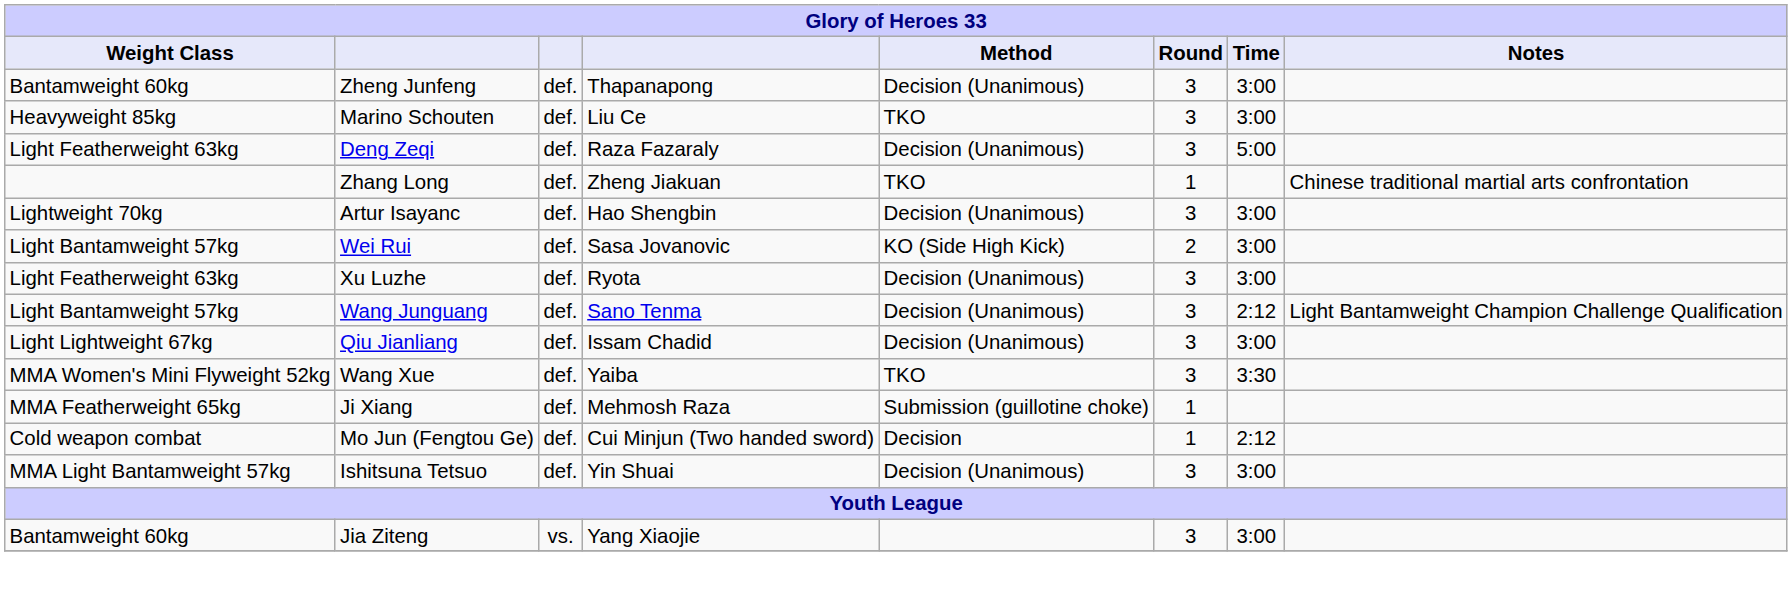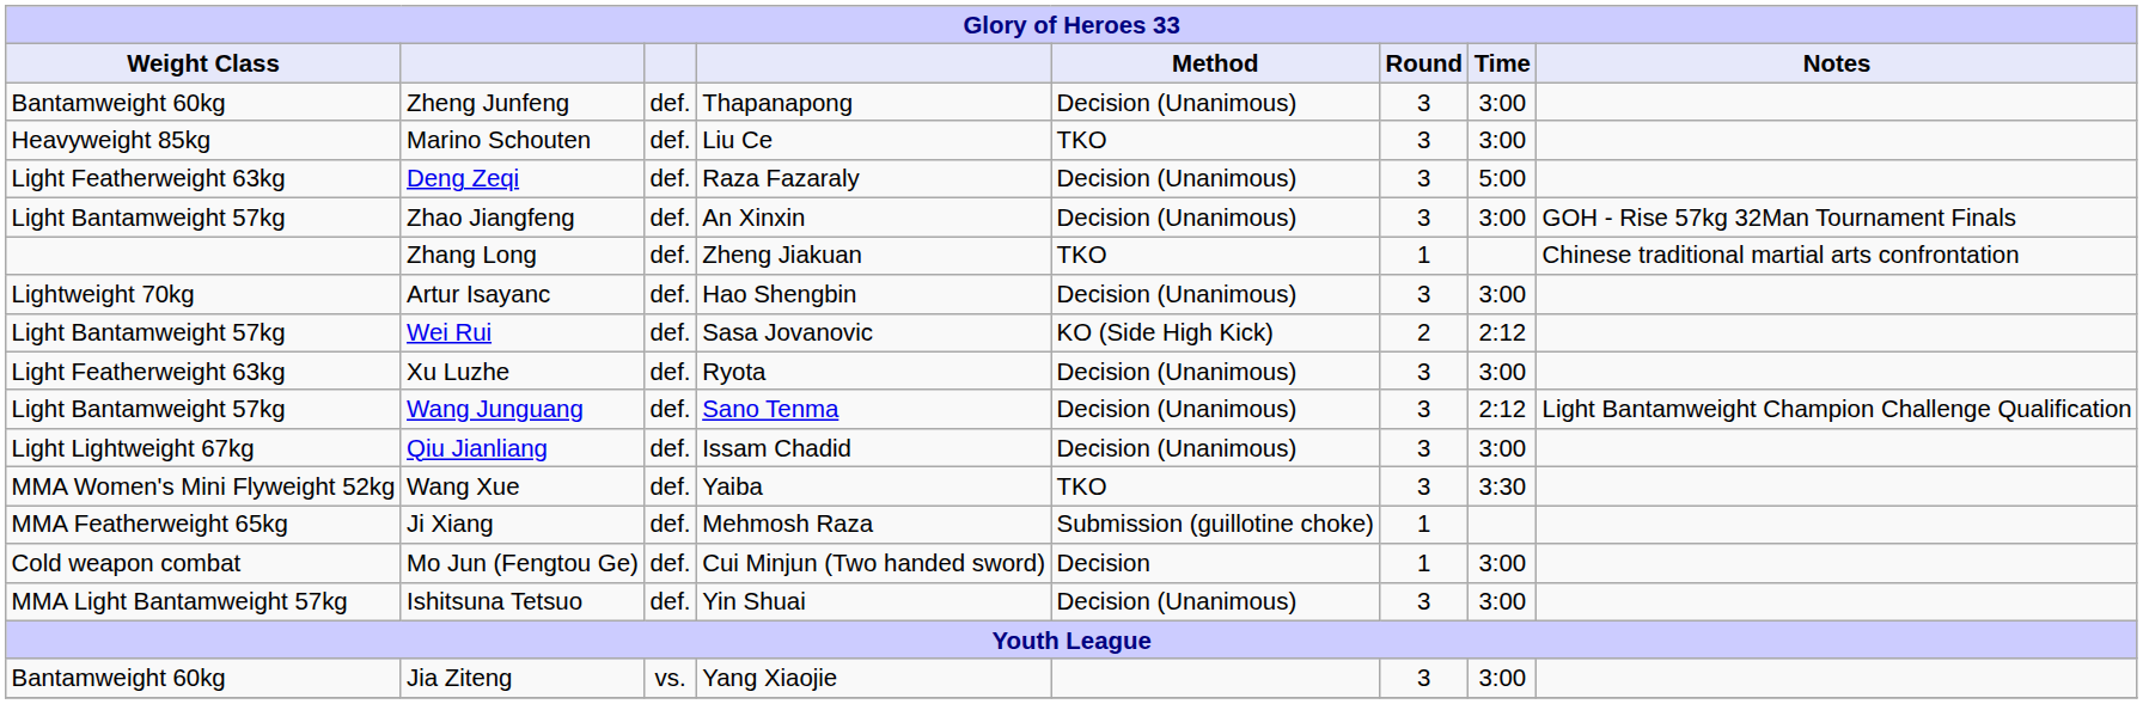+ row: Light Bantamweight 57kg | Zhao Jiangfeng | def. | An Xinxin | Decision (Unanimous) | 3 | 3:00 | GOH - Rise 57kg 32Man Tournament Finals
Wei Rui | Time: 3:00 -> 2:12
Mo Jun (Fengtou Ge) | Time: 2:12 -> 3:00
